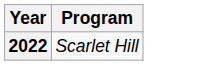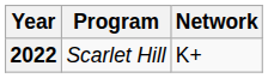+ column: Network | K+
